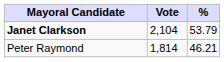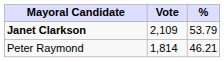Janet Clarkson | Vote: 2,104 -> 2,109
